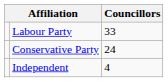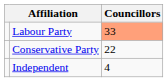Labour Party | Councillors: no background -> lightsalmon background
Conservative Party | Councillors: 24 -> 22
